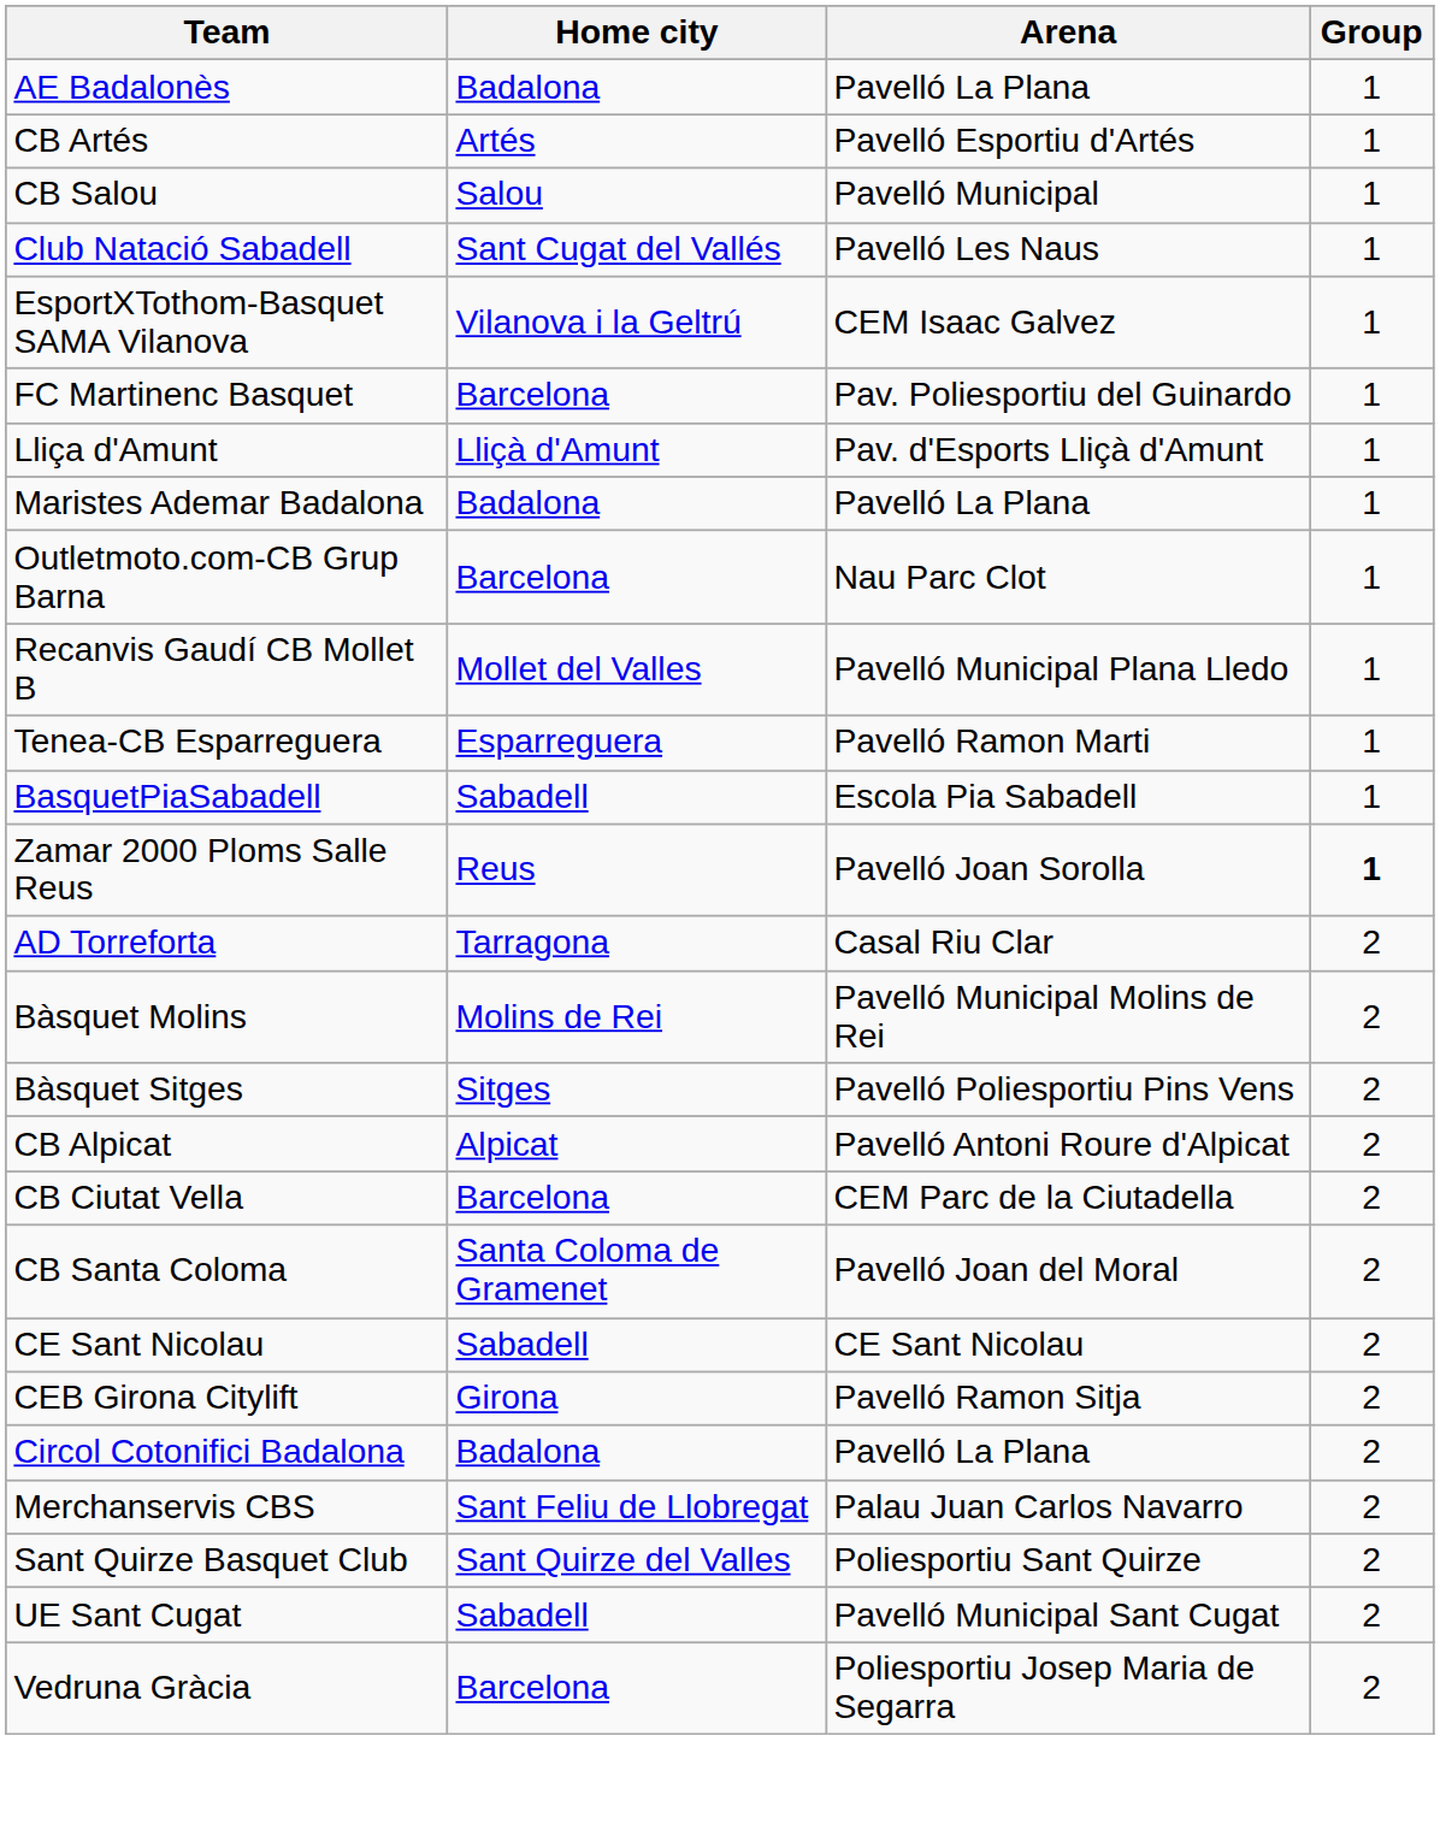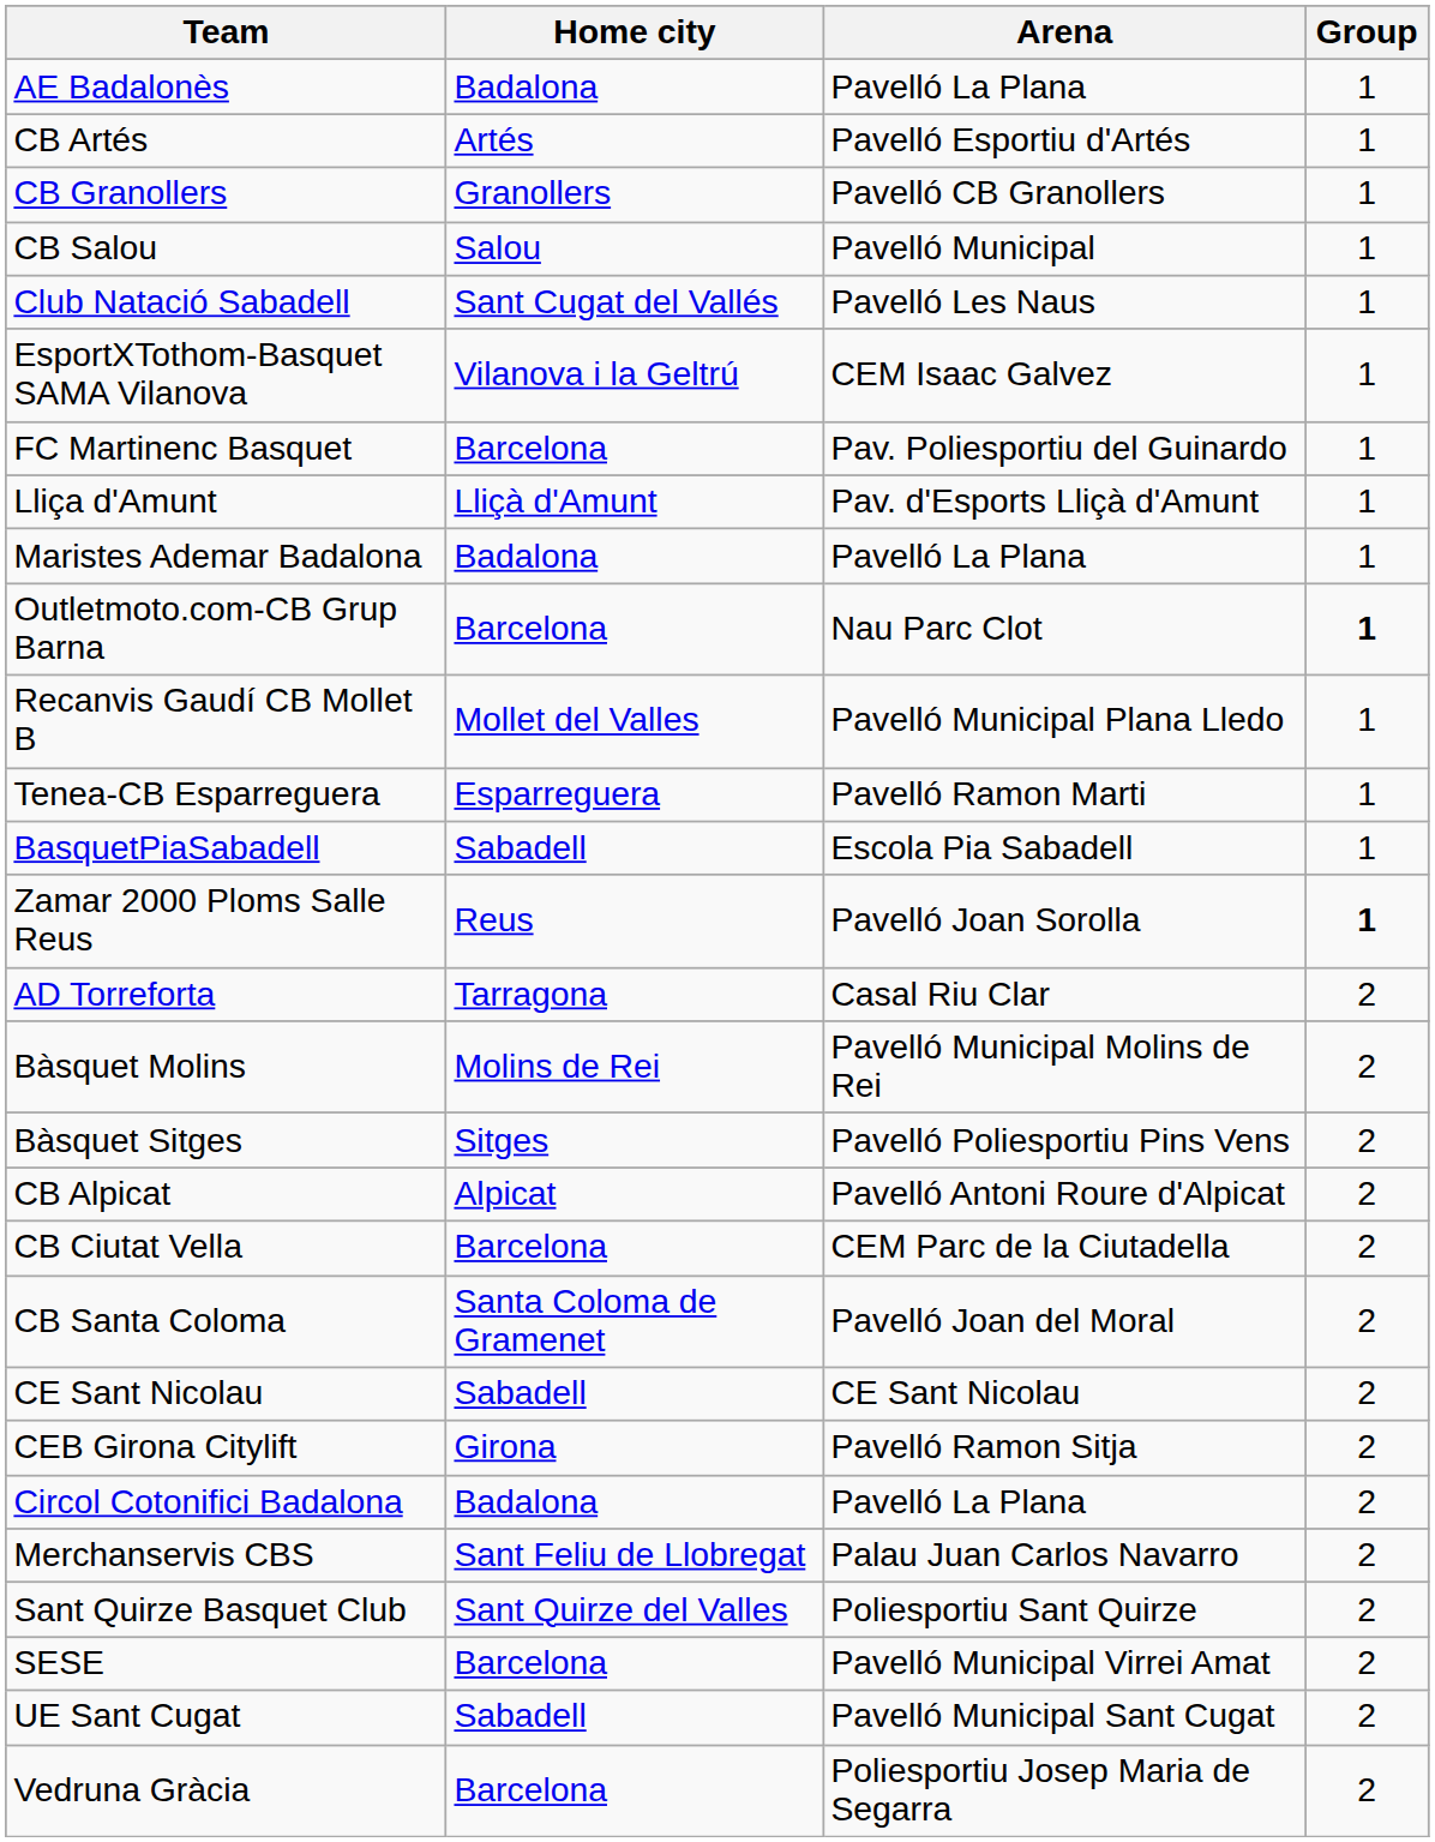+ row: CB Granollers | Granollers | Pavelló CB Granollers | 1
Outletmoto.com-CB Grup Barna | Group: normal -> bold
+ row: SESE | Barcelona | Pavelló Municipal Virrei Amat | 2
